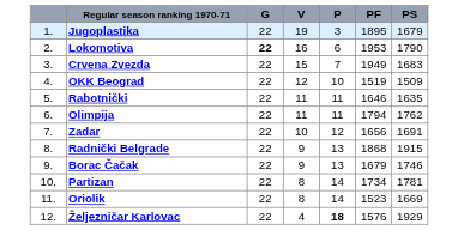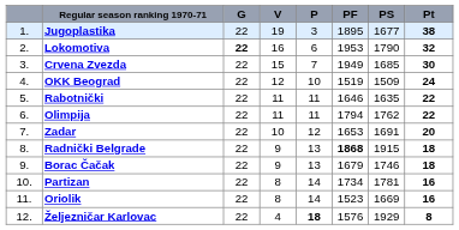+ column: Pt | 38 | 32 | 30 | 24 | 22 | 22 | 20 | 18 | 18 | 16 | 16 | 8
Jugoplastika | PS: 1679 -> 1677
Crvena Zvezda | PS: 1683 -> 1685
Zadar | PF: 1656 -> 1653
Radnički Belgrade | PF: normal -> bold
